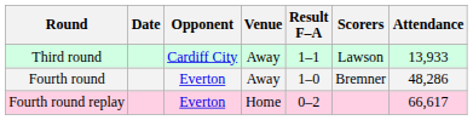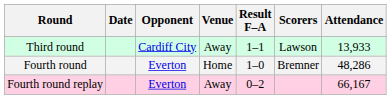Fourth round | Venue: Away -> Home
Fourth round replay | Venue: Home -> Away
Fourth round replay | Attendance: 66,617 -> 66,167
